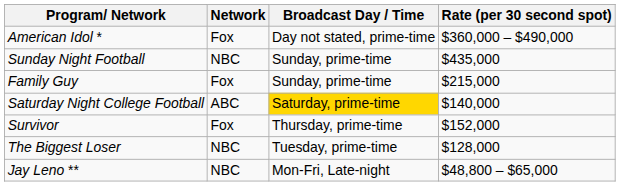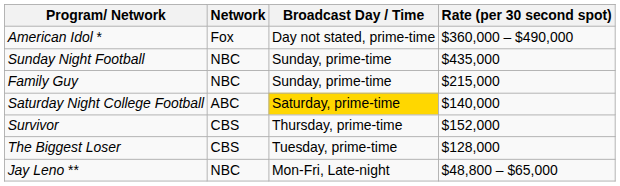Family Guy | Network: Fox -> NBC
Survivor | Network: Fox -> CBS
The Biggest Loser | Network: NBC -> CBS
